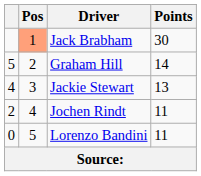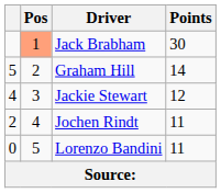Jackie Stewart | Points: 13 -> 12
